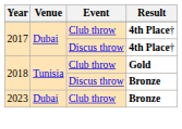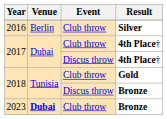+ row: 2016 | Berlin | Club throw | Silver
2023 | Venue: normal -> bold
